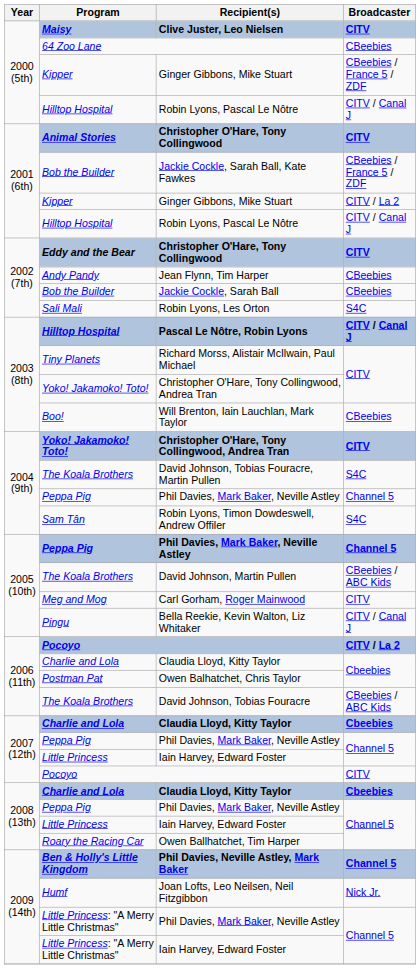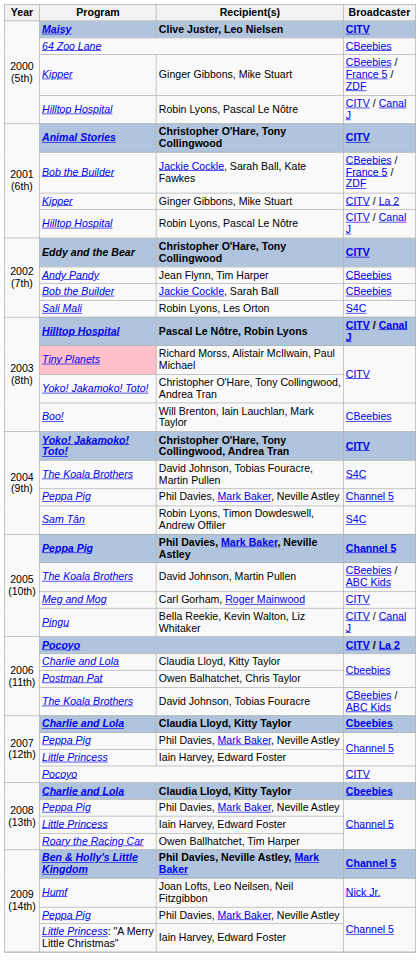Richard Morss, Alistair McIlwain, Paul Michael | Program: no background -> pink background
2009 (14th) / Phil Davies, Mark Baker, Neville Astley | Program: Little Princess: "A Merry Little Christmas" -> Peppa Pig
